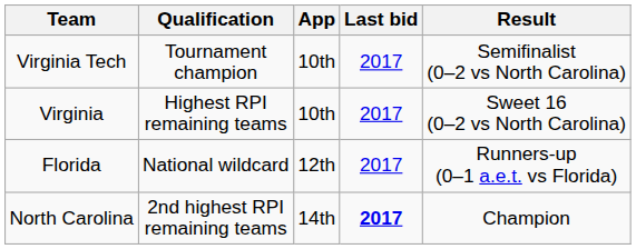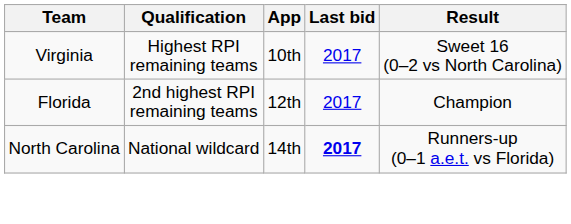- row: Virginia Tech | Tournament champion | 10th | 2017 | Semifinalist (0–2 vs North Carolina)
Florida | Qualification: National wildcard -> 2nd highest RPI remaining teams
Florida | Result: Runners-up (0–1 a.e.t. vs Florida) -> Champion
North Carolina | Qualification: 2nd highest RPI remaining teams -> National wildcard
North Carolina | Result: Champion -> Runners-up (0–1 a.e.t. vs Florida)
